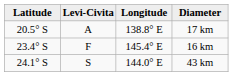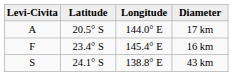columns swapped: Levi-Civita <-> Latitude
17 km | Longitude: 138.8° E -> 144.0° E
43 km | Longitude: 144.0° E -> 138.8° E
